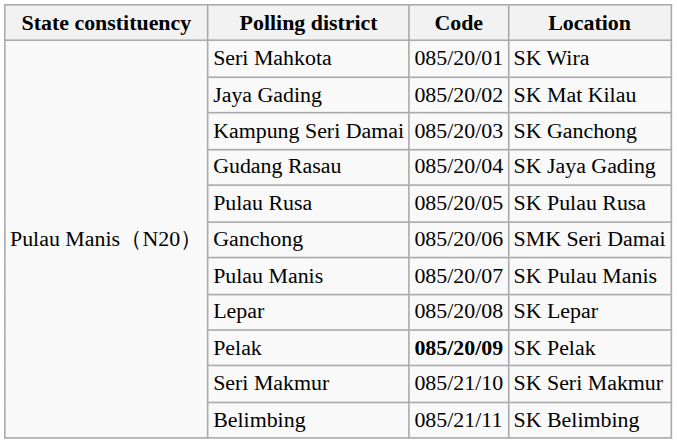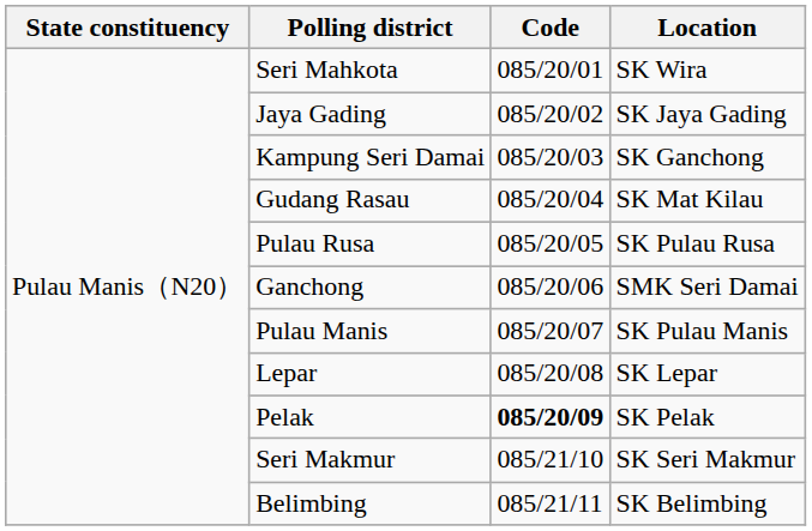Jaya Gading | Location: SK Mat Kilau -> SK Jaya Gading
Gudang Rasau | Location: SK Jaya Gading -> SK Mat Kilau
